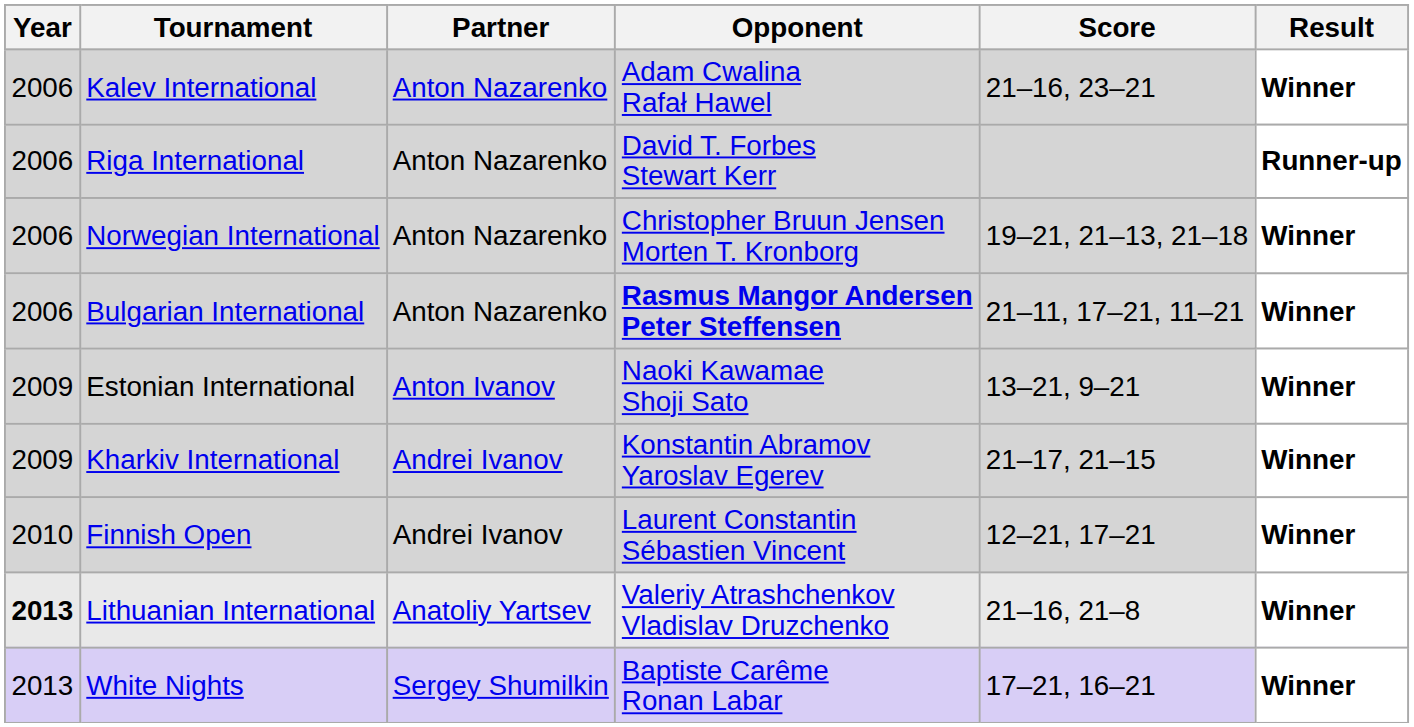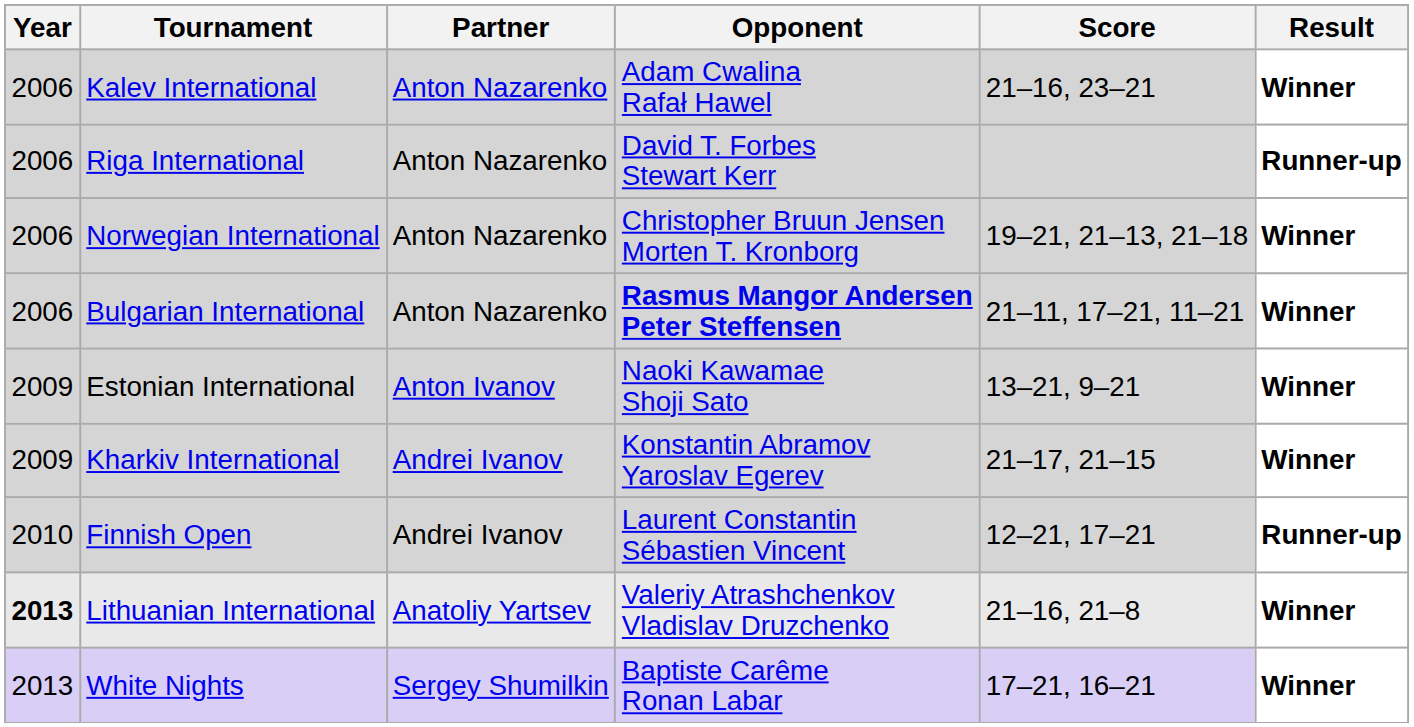Finnish Open | Result: Winner -> Runner-up
